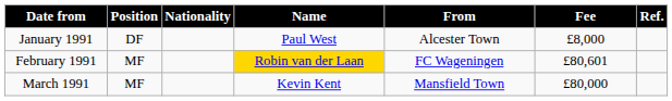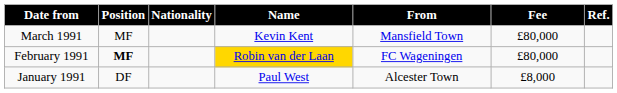rows swapped: January 1991 <-> March 1991
February 1991 | Position: normal -> bold
February 1991 | Fee: £80,601 -> £80,000
